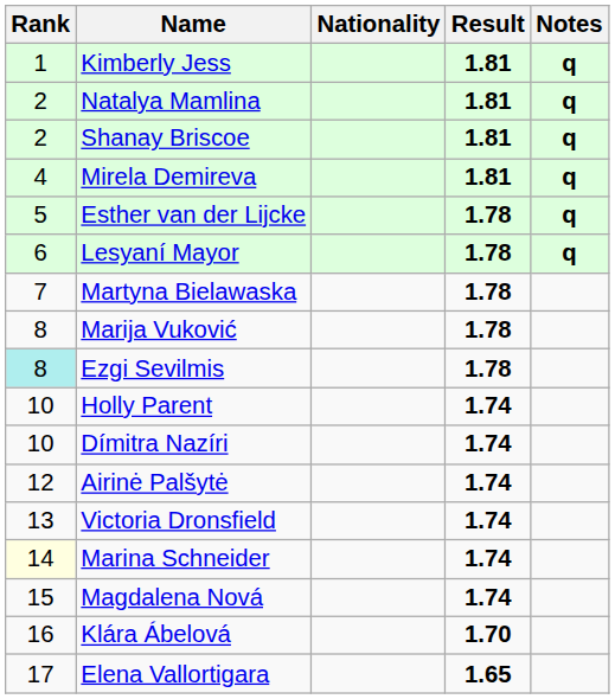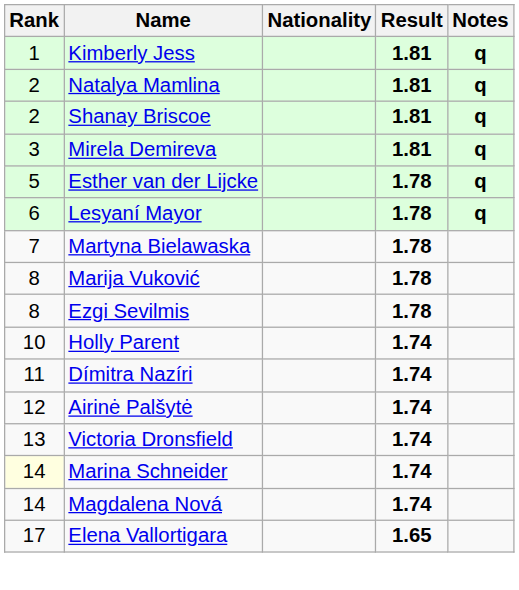Mirela Demireva | Rank: 4 -> 3
Ezgi Sevilmis | Rank: paleturquoise background -> no background
Dímitra Nazíri | Rank: 10 -> 11
Magdalena Nová | Rank: 15 -> 14
- row: 16 | Klára Ábelová | 1.70
